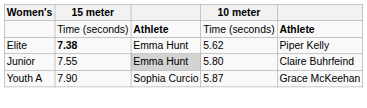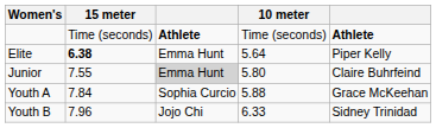Elite | 15 meter: 7.38 -> 6.38
Elite | 10 meter: 5.62 -> 5.64
Youth A | 15 meter: 7.90 -> 7.84
Youth A | 10 meter: 5.87 -> 5.88
+ row: Youth B | 7.96 | Jojo Chi | 6.33 | Sidney Trinidad
